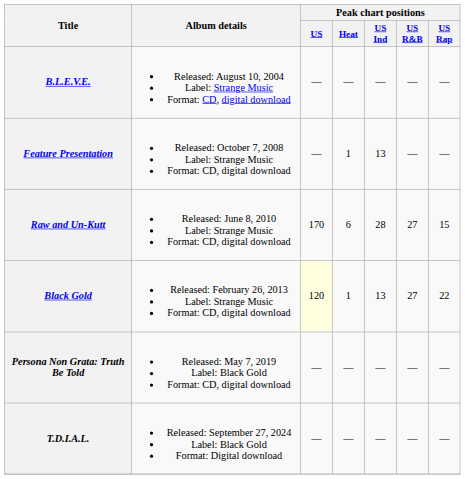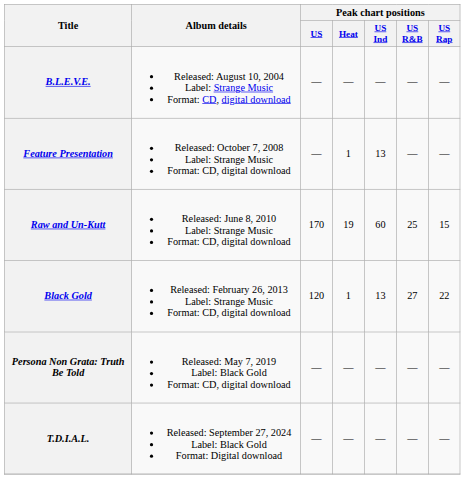Raw and Un-Kutt | Peak chart positions / Heat: 6 -> 19
Raw and Un-Kutt | Peak chart positions / US Ind: 28 -> 60
Raw and Un-Kutt | Peak chart positions / US R&B: 27 -> 25
Black Gold | Peak chart positions / US: lightyellow background -> no background
